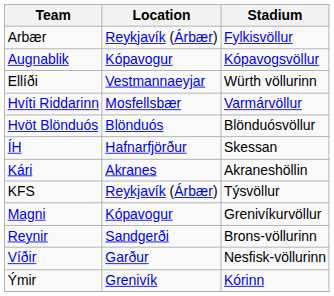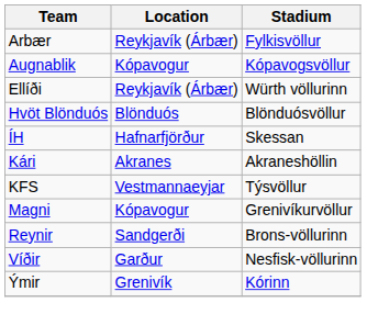Ellíði | Location: Vestmannaeyjar -> Reykjavík (Árbær)
- row: Hvíti Riddarinn | Mosfellsbær | Varmárvöllur
KFS | Location: Reykjavík (Árbær) -> Vestmannaeyjar
